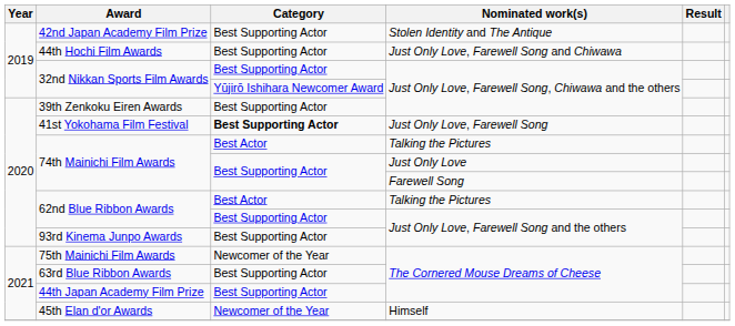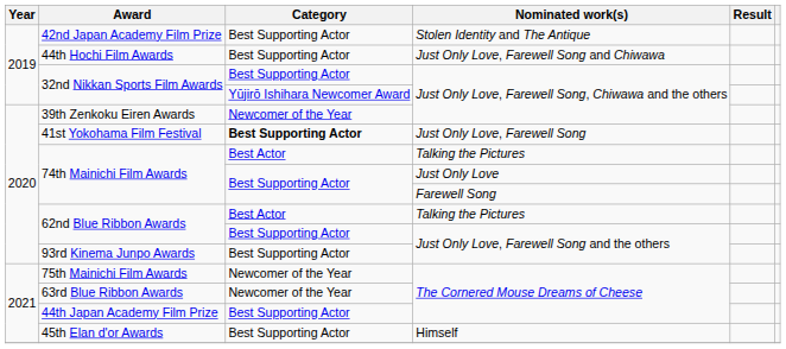39th Zenkoku Eiren Awards | Category: Best Supporting Actor -> Newcomer of the Year
63rd Blue Ribbon Awards | Category: Best Supporting Actor -> Newcomer of the Year
45th Elan d'or Awards | Category: Newcomer of the Year -> Best Supporting Actor
